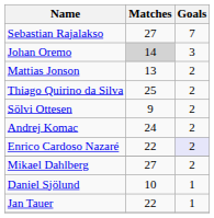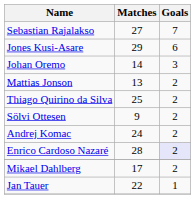+ row: Jones Kusi-Asare | 29 | 6
Johan Oremo | Matches: lightgrey background -> no background
Enrico Cardoso Nazaré | Matches: 22 -> 28
Mikael Dahlberg | Matches: 27 -> 17
- row: Daniel Sjölund | 10 | 1
